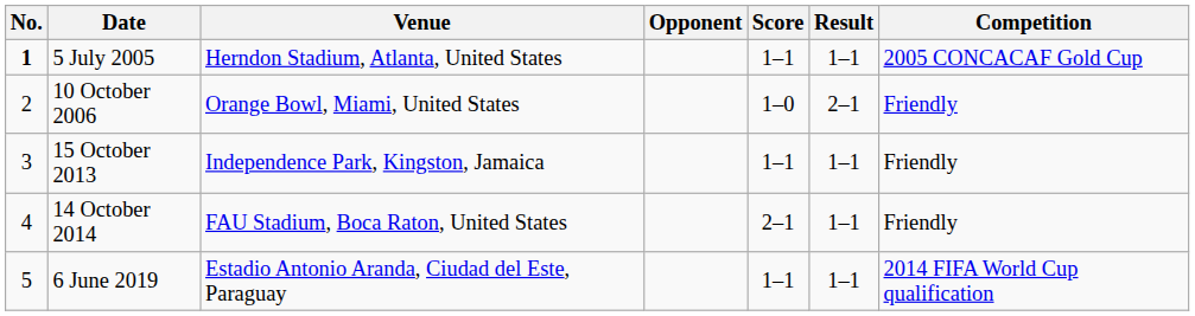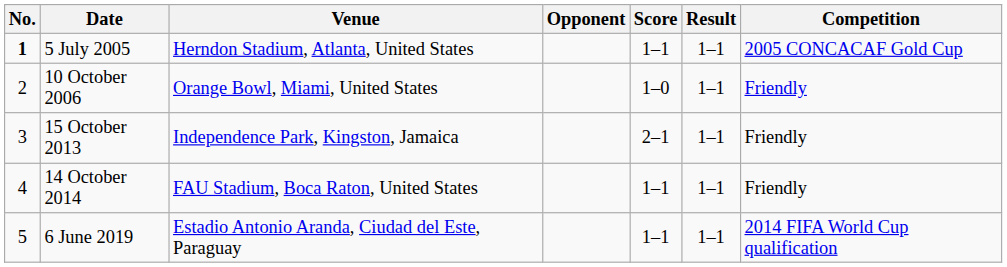10 October 2006 | Result: 2–1 -> 1–1
15 October 2013 | Score: 1–1 -> 2–1
14 October 2014 | Score: 2–1 -> 1–1
